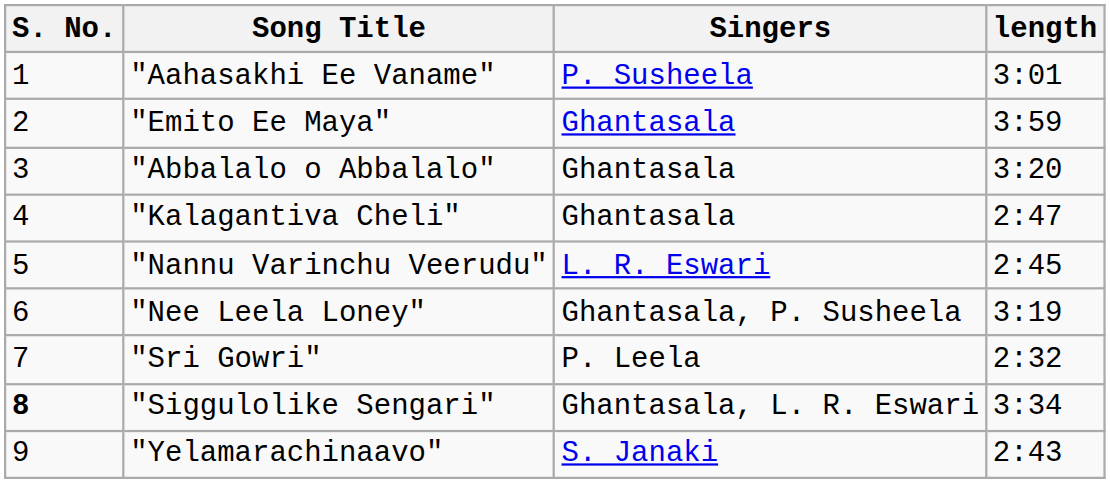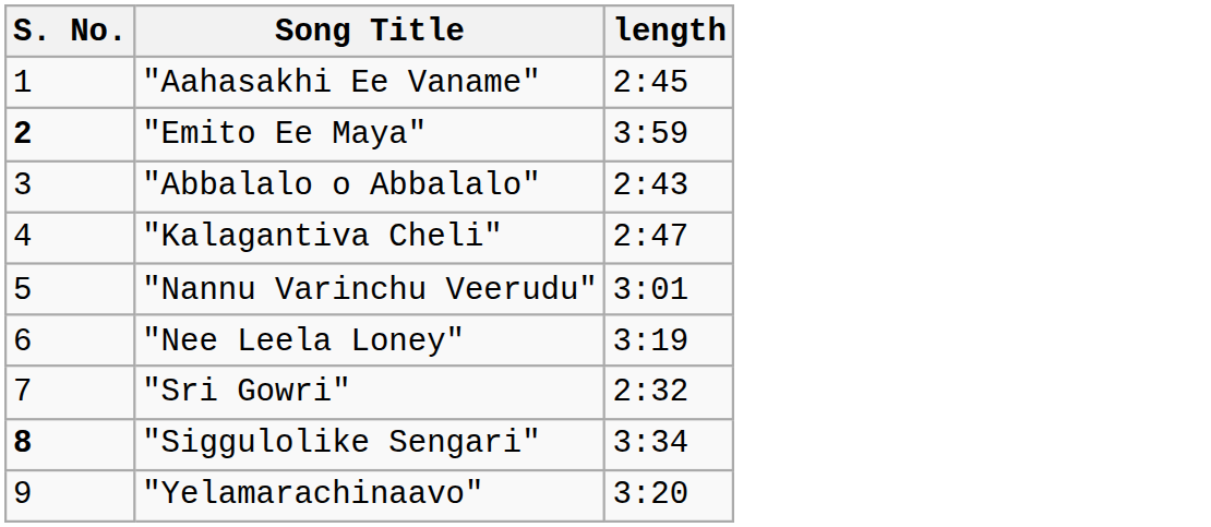- column: Singers | P. Susheela | Ghantasala | Ghantasala | Ghantasala | L. R. Eswari | Ghantasala, P. Susheela | P. Leela | Ghantasala, L. R. Eswari | S. Janaki
"Aahasakhi Ee Vaname" | length: 3:01 -> 2:45
"Emito Ee Maya" | S. No.: normal -> bold
"Abbalalo o Abbalalo" | length: 3:20 -> 2:43
"Nannu Varinchu Veerudu" | length: 2:45 -> 3:01
"Yelamarachinaavo" | length: 2:43 -> 3:20
